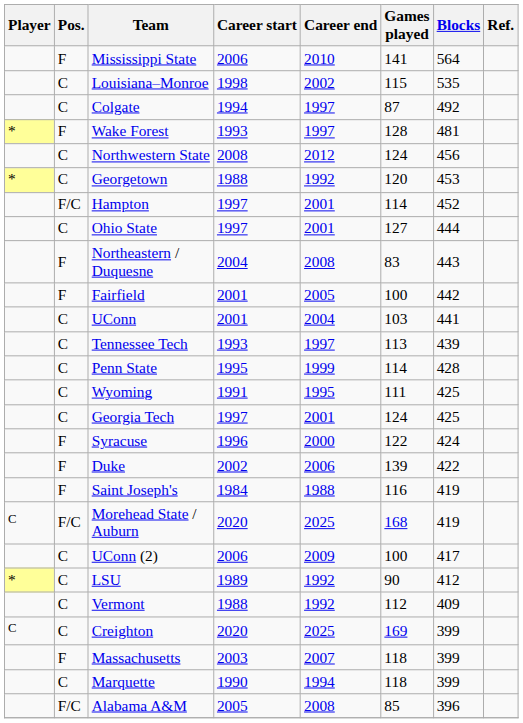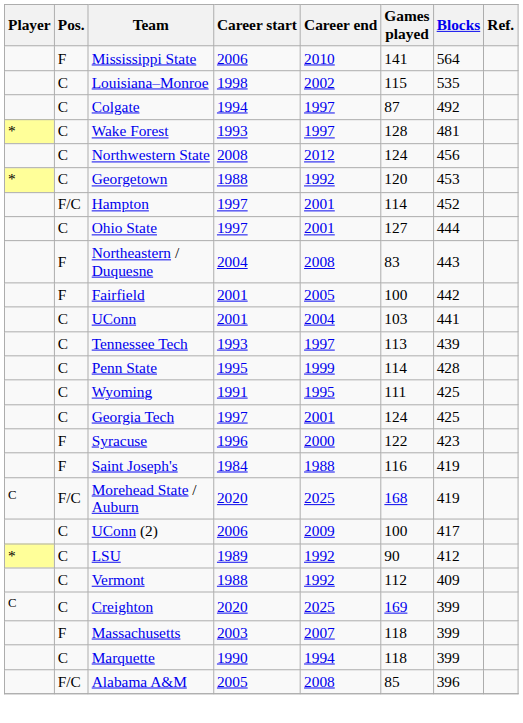Wake Forest | Pos.: F -> C
Syracuse | Blocks: 424 -> 423
- row: F | Duke | 2002 | 2006 | 139 | 422
